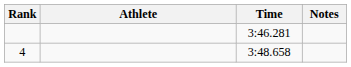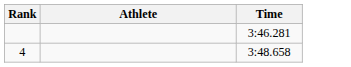- column: Notes
